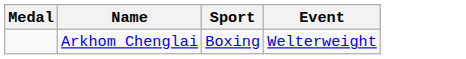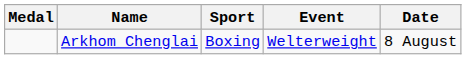+ column: Date | 8 August
